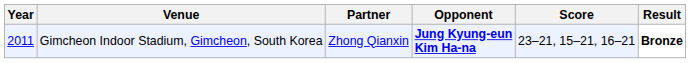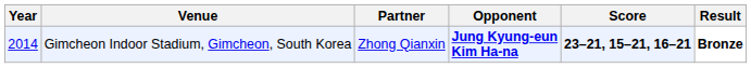Gimcheon Indoor Stadium, Gimcheon, South Korea | Year: 2011 -> 2014
Gimcheon Indoor Stadium, Gimcheon, South Korea | Score: normal -> bold
